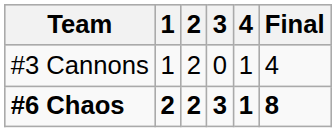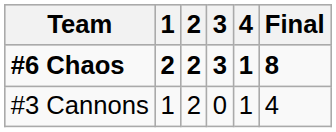rows swapped: #3 Cannons <-> #6 Chaos
